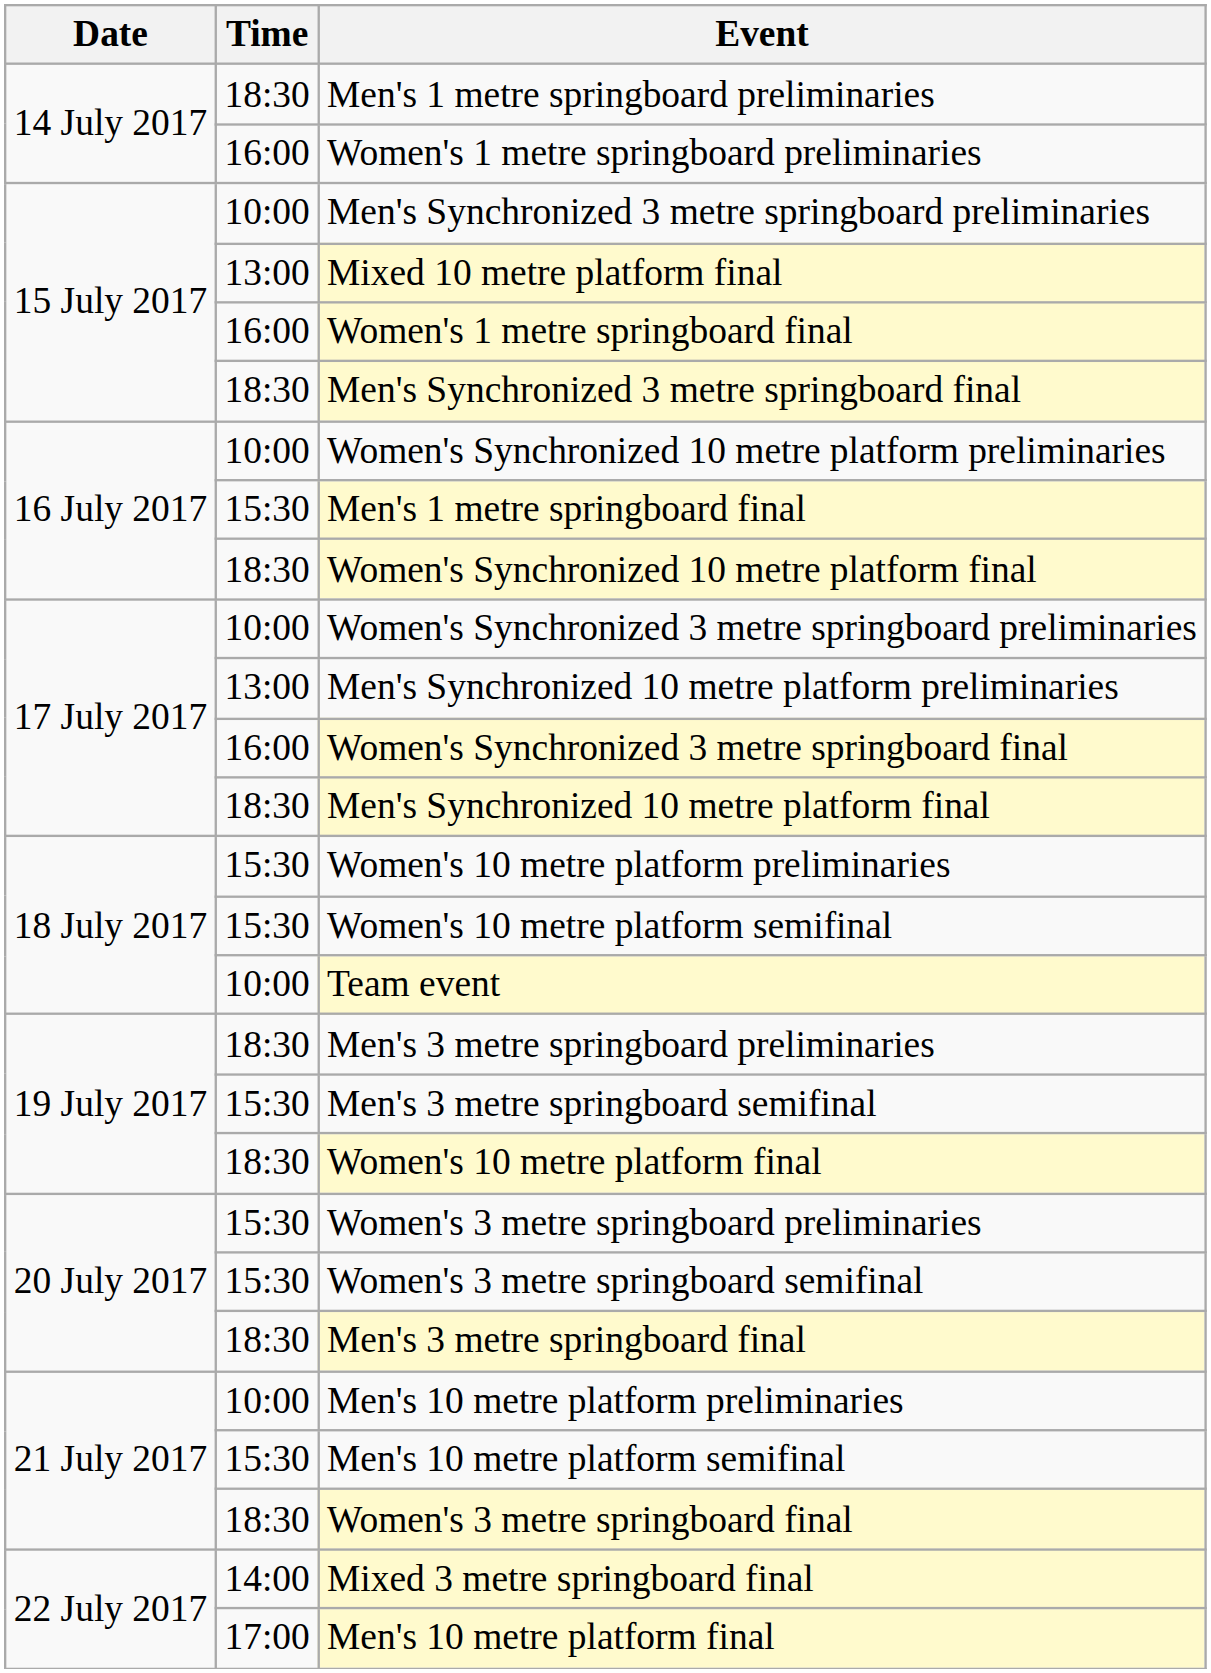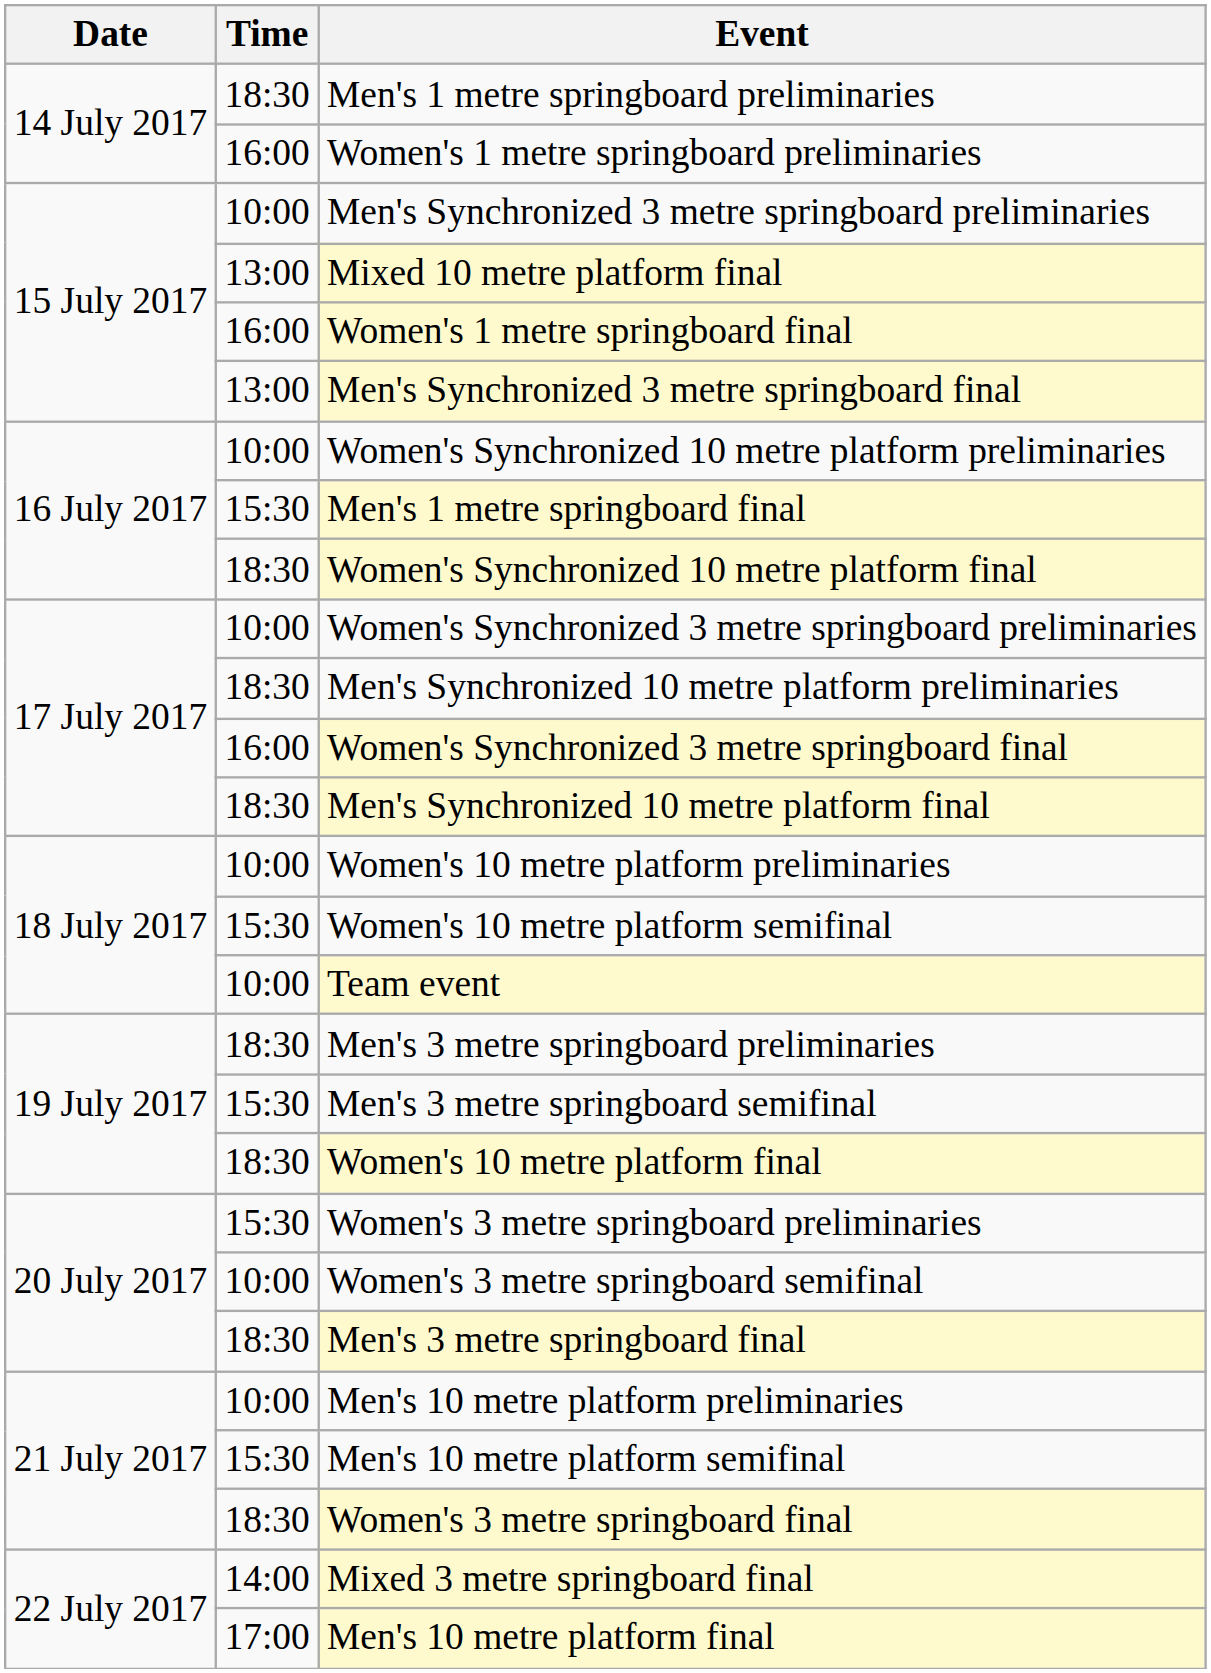Men's Synchronized 3 metre springboard final | Time: 18:30 -> 13:00
Men's Synchronized 10 metre platform preliminaries | Time: 13:00 -> 18:30
Women's 10 metre platform preliminaries | Time: 15:30 -> 10:00
Women's 3 metre springboard semifinal | Time: 15:30 -> 10:00
